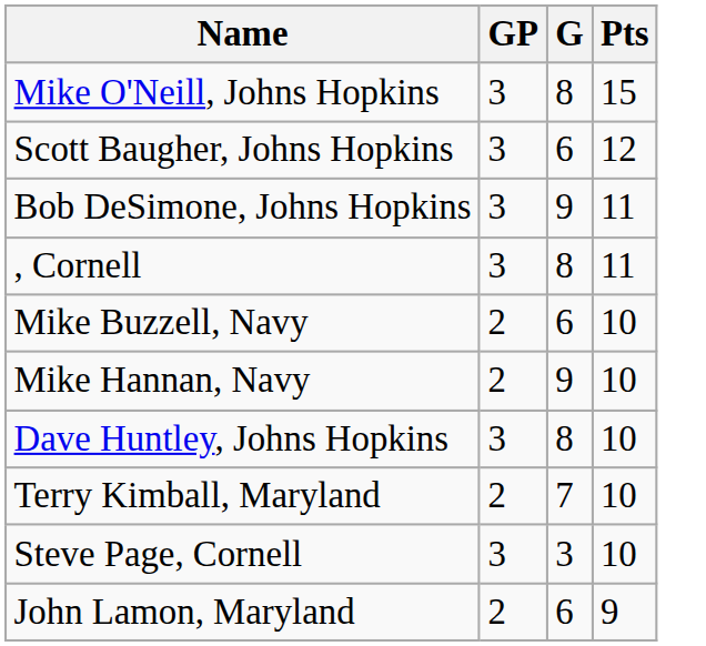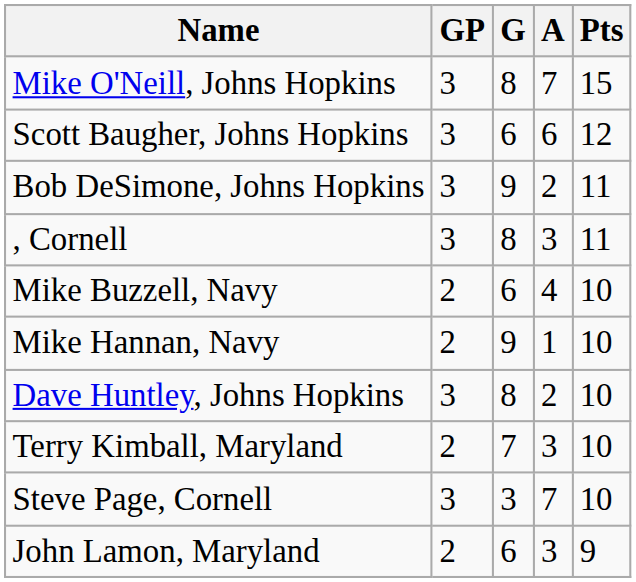+ column: A | 7 | 6 | 2 | 3 | 4 | 1 | 2 | 3 | 7 | 3
